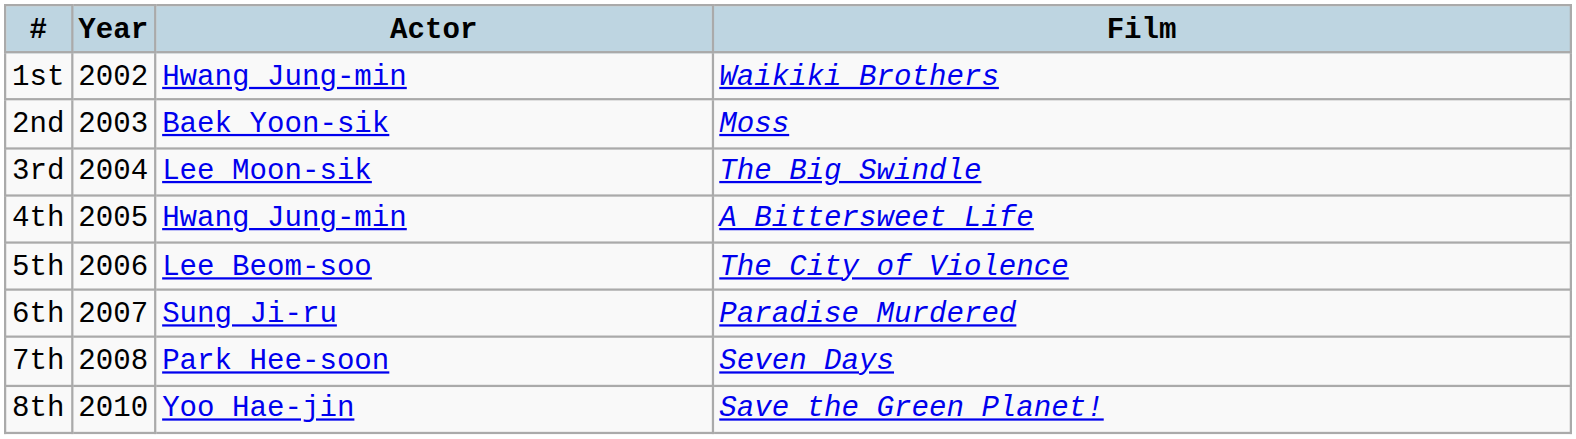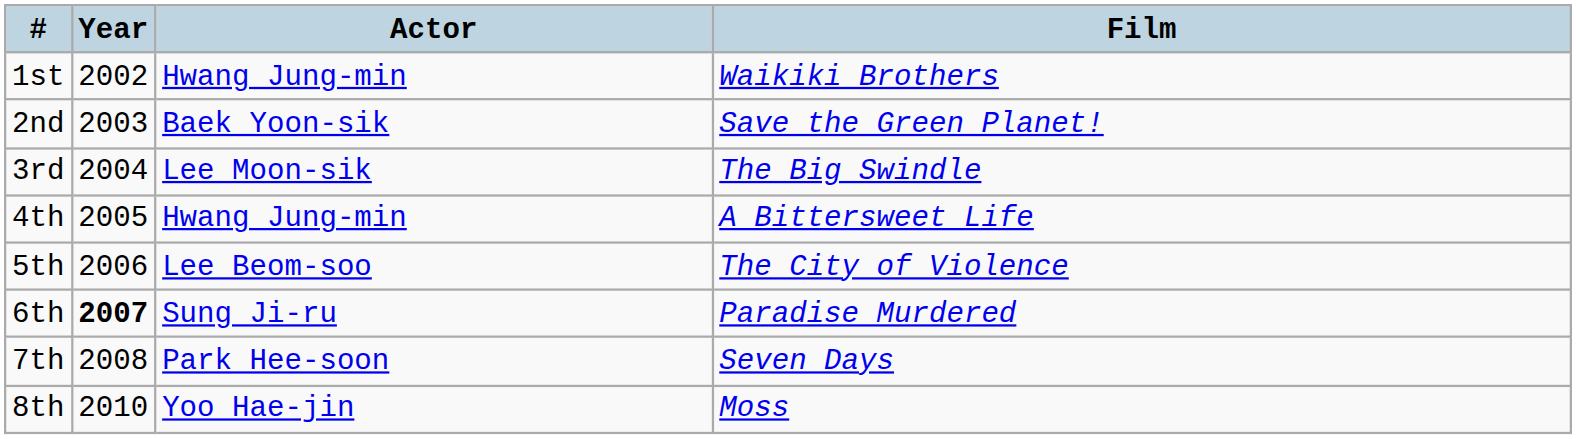2nd | Film: Moss -> Save the Green Planet!
6th | Year: normal -> bold
8th | Film: Save the Green Planet! -> Moss
